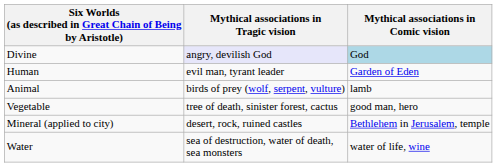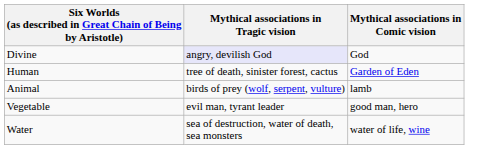Divine | Mythical associations in Comic vision: lightblue background -> no background
Human | Mythical associations in Tragic vision: evil man, tyrant leader -> tree of death, sinister forest, cactus
Vegetable | Mythical associations in Tragic vision: tree of death, sinister forest, cactus -> evil man, tyrant leader
- row: Mineral (applied to city) | desert, rock, ruined castles | Bethlehem in Jerusalem, temple
